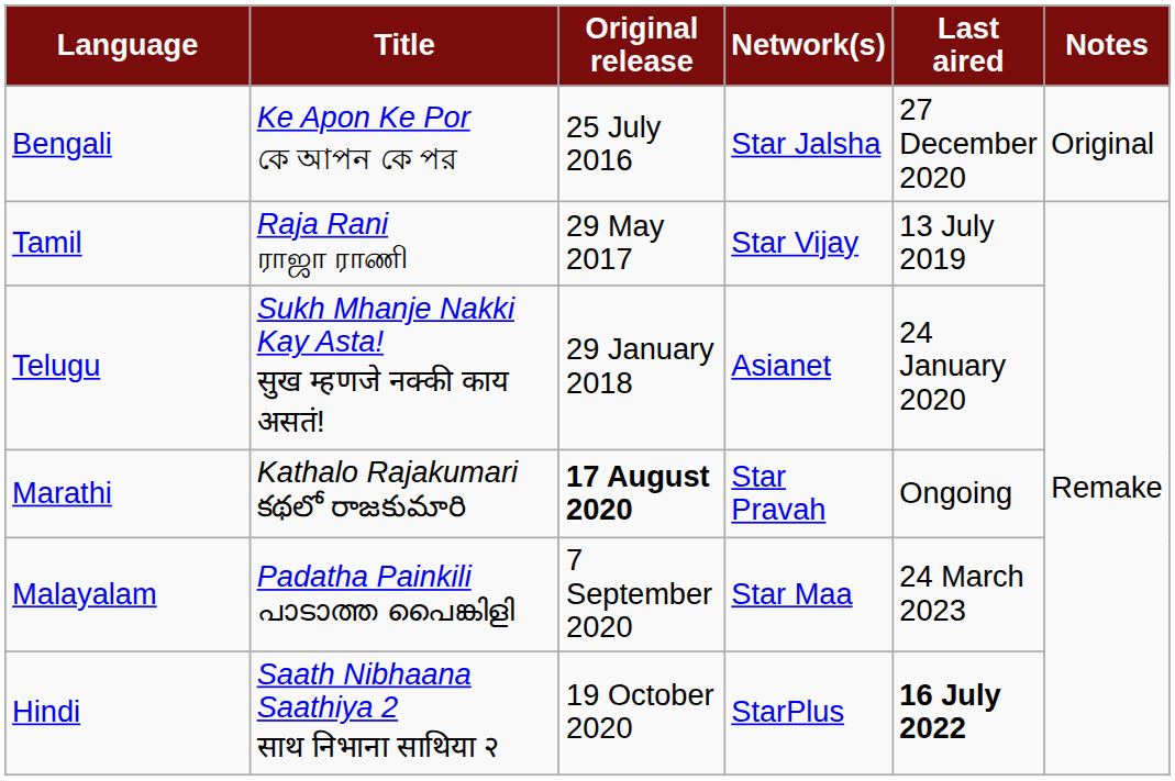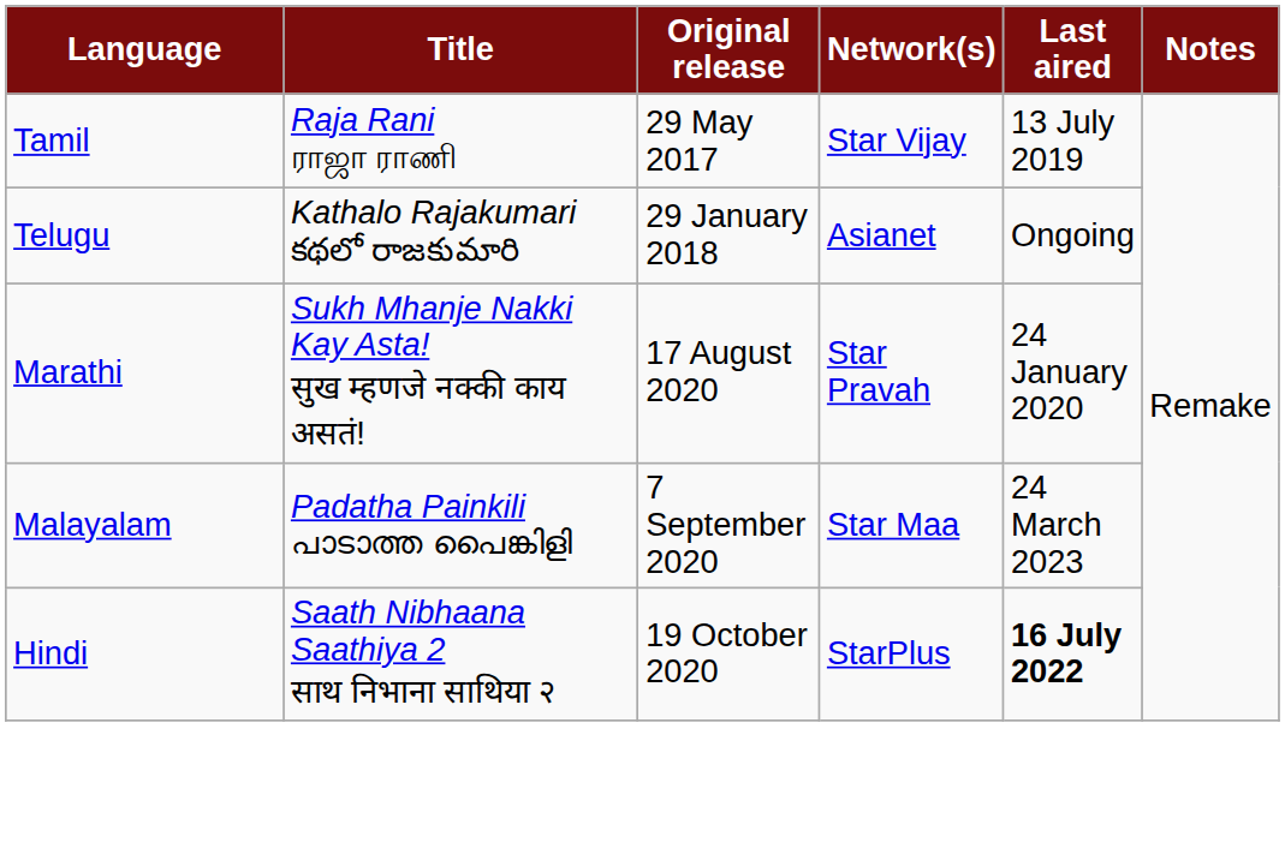- row: Bengali | Ke Apon Ke Por কে আপন কে পর | 25 July 2016 | Star Jalsha | 27 December 2020 | Original
Telugu | Title: Sukh Mhanje Nakki Kay Asta! सुख म्हणजे नक्की काय असतं! -> Kathalo Rajakumari కథలో రాజకుమారి
Telugu | Last aired: 24 January 2020 -> Ongoing
Marathi | Title: Kathalo Rajakumari కథలో రాజకుమారి -> Sukh Mhanje Nakki Kay Asta! सुख म्हणजे नक्की काय असतं!
Marathi | Original release: bold -> normal
Marathi | Last aired: Ongoing -> 24 January 2020
